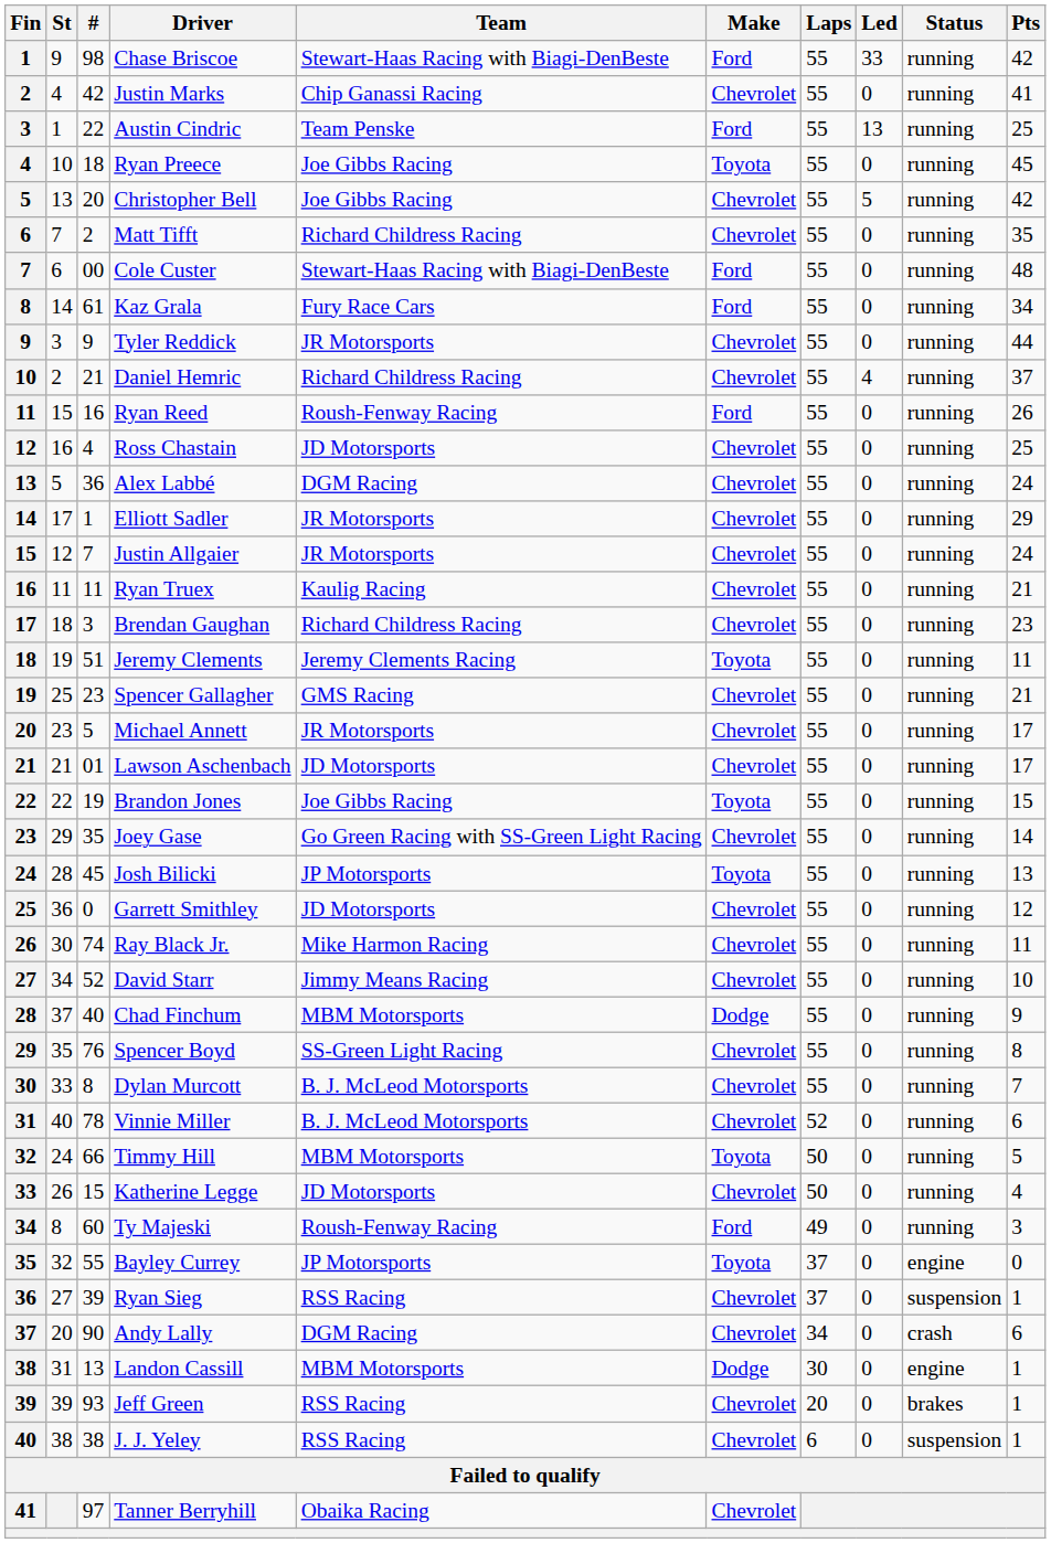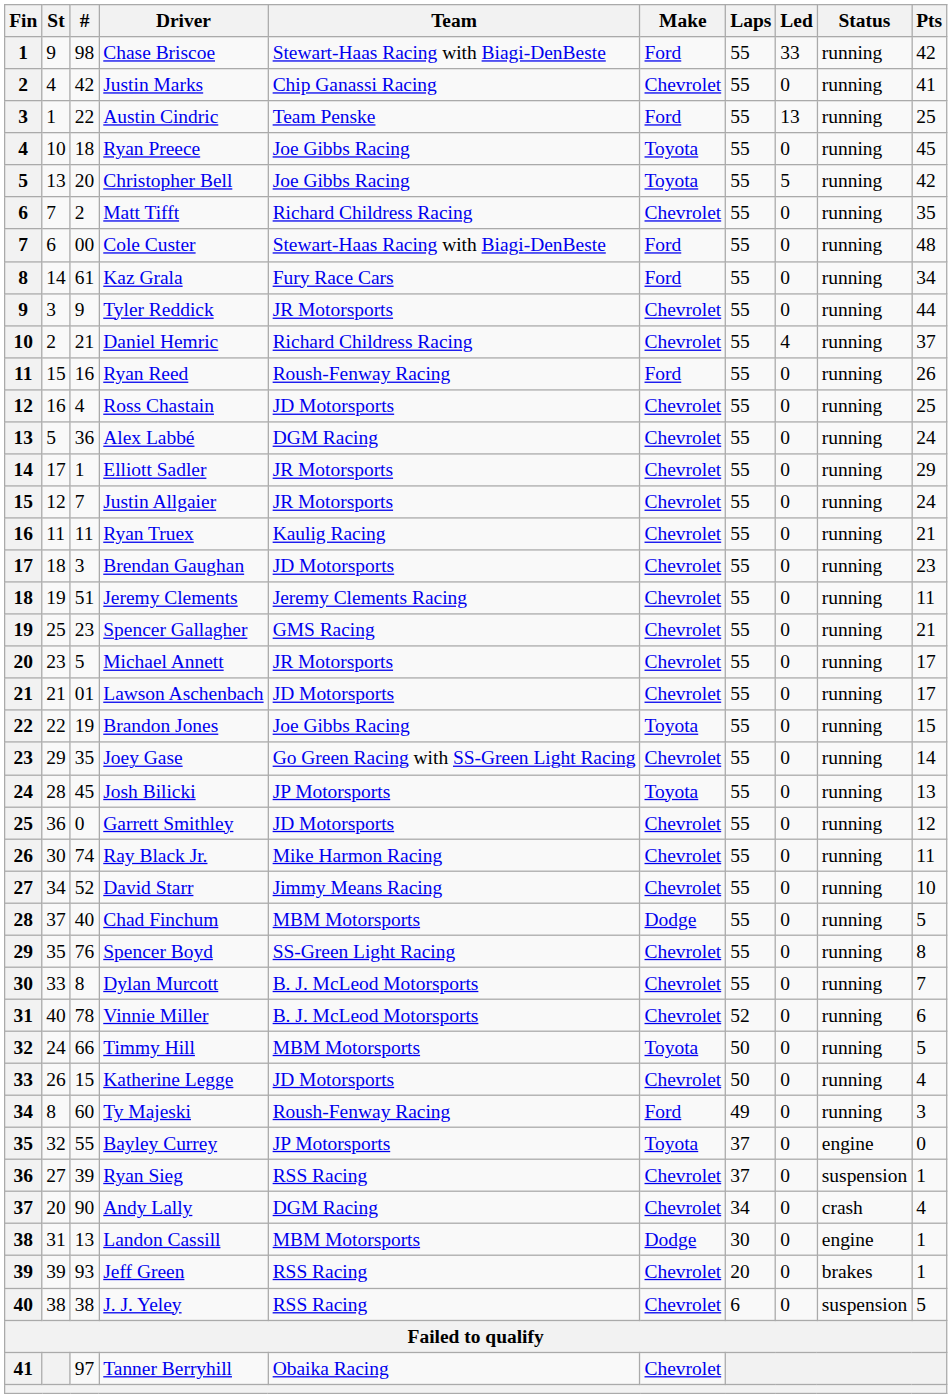Christopher Bell | Make: Chevrolet -> Toyota
Brendan Gaughan | Team: Richard Childress Racing -> JD Motorsports
Jeremy Clements | Make: Toyota -> Chevrolet
Chad Finchum | Pts: 9 -> 5
Andy Lally | Pts: 6 -> 4
J. J. Yeley | Pts: 1 -> 5
